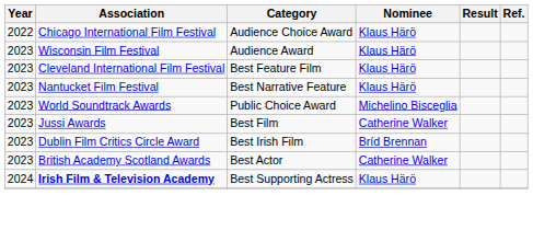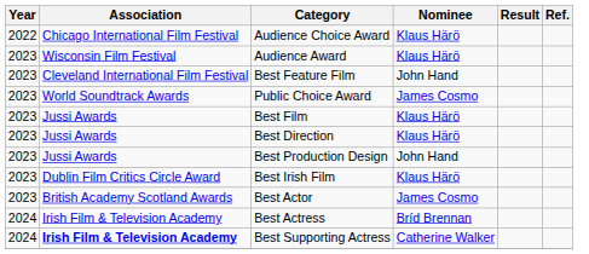Best Feature Film | Nominee: Klaus Härö -> John Hand
- row: 2023 | Nantucket Film Festival | Best Narrative Feature | Klaus Härö
Public Choice Award | Nominee: Michelino Bisceglia -> James Cosmo
Best Film | Nominee: Catherine Walker -> Klaus Härö
+ row: 2023 | Jussi Awards | Best Direction | Klaus Härö
+ row: 2023 | Jussi Awards | Best Production Design | John Hand
Best Irish Film | Nominee: Bríd Brennan -> Klaus Härö
Best Actor | Nominee: Catherine Walker -> James Cosmo
+ row: 2024 | Irish Film & Television Academy | Best Actress | Bríd Brennan
Best Supporting Actress | Nominee: Klaus Härö -> Catherine Walker
